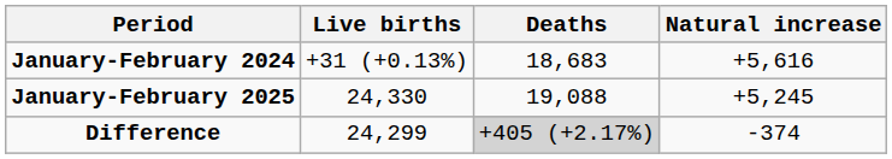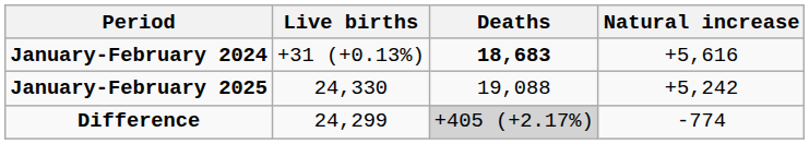January-February 2024 | Deaths: normal -> bold
January-February 2025 | Natural increase: +5,245 -> +5,242
Difference | Natural increase: -374 -> -774
